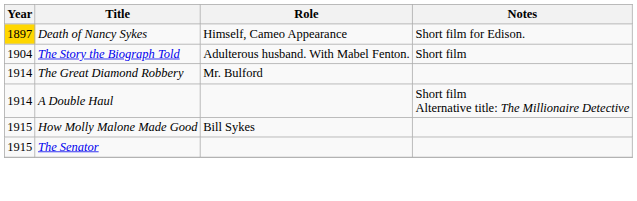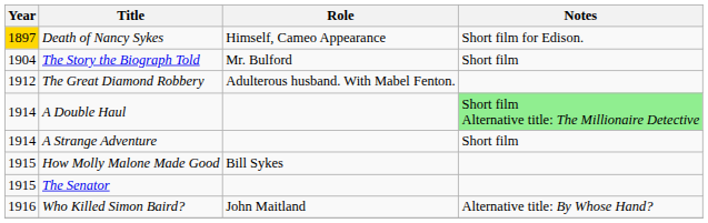The Story the Biograph Told | Role: Adulterous husband. With Mabel Fenton. -> Mr. Bulford
The Great Diamond Robbery | Year: 1914 -> 1912
The Great Diamond Robbery | Role: Mr. Bulford -> Adulterous husband. With Mabel Fenton.
A Double Haul | Notes: no background -> lightgreen background
+ row: 1914 | A Strange Adventure | Short film
+ row: 1916 | Who Killed Simon Baird? | John Maitland | Alternative title: By Whose Hand?
